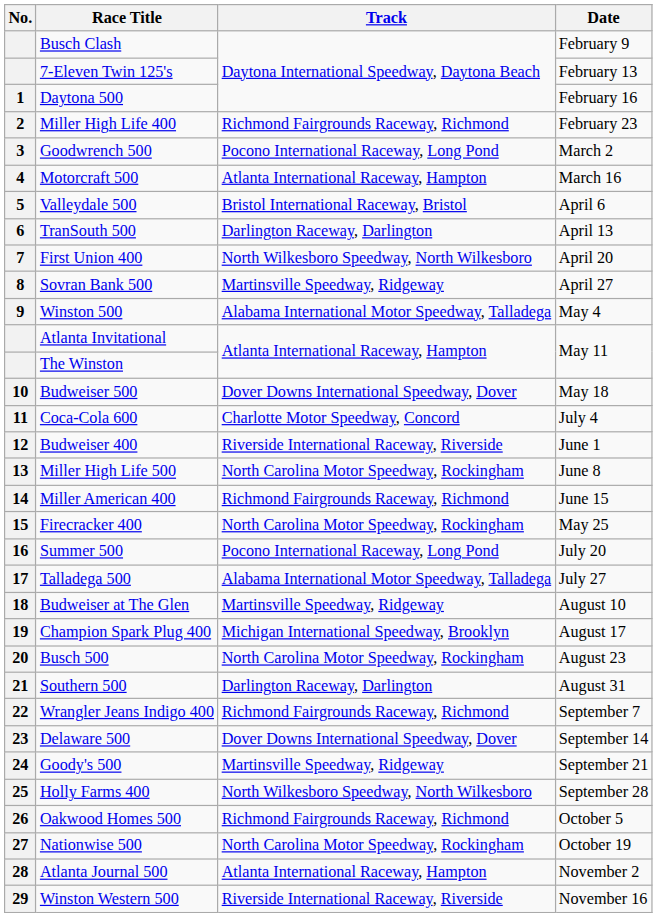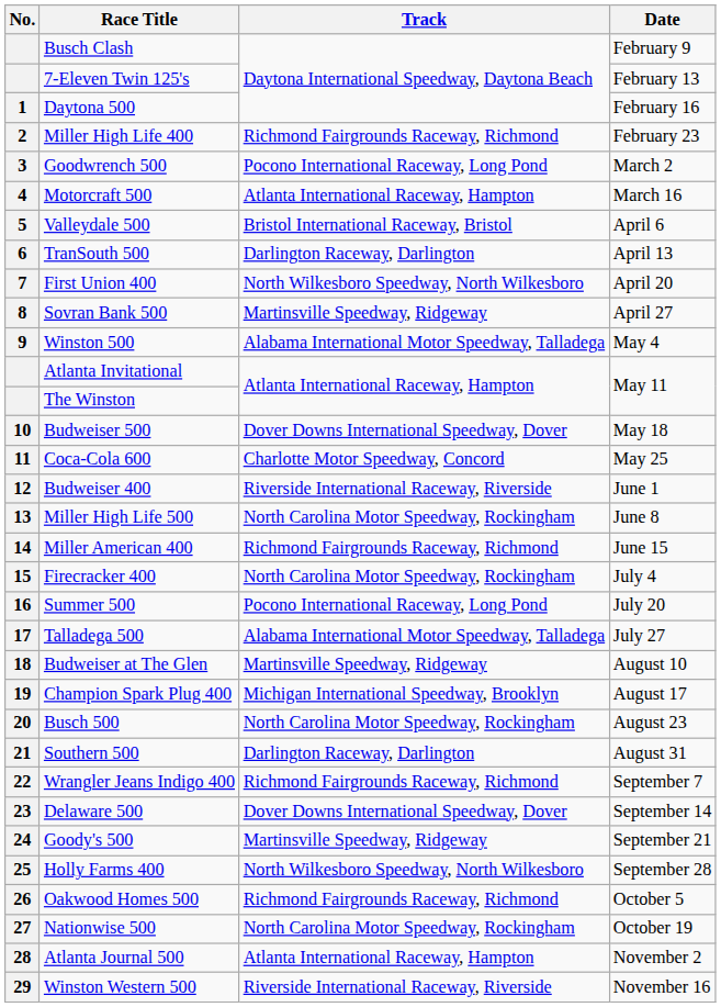Coca-Cola 600 | Date: July 4 -> May 25
Firecracker 400 | Date: May 25 -> July 4
